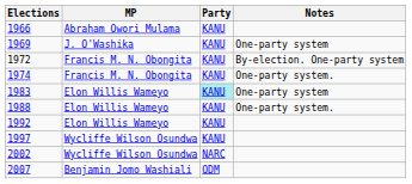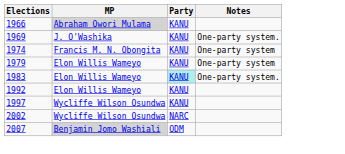1966 | MP: no background -> lightgrey background
1969 | Notes: One-party system -> One-party system.
- row: 1972 | Francis M. N. Obongita | KANU | By-election. One-party system
1974 | Notes: One-party system. -> One-party system
+ row: 1979 | Elon Willis Wameyo | KANU | One-party system
1983 | Notes: One-party system -> One-party system.
- row: 1988 | Elon Willis Wameyo | KANU | One-party system.
2007 | MP: no background -> lightgrey background
